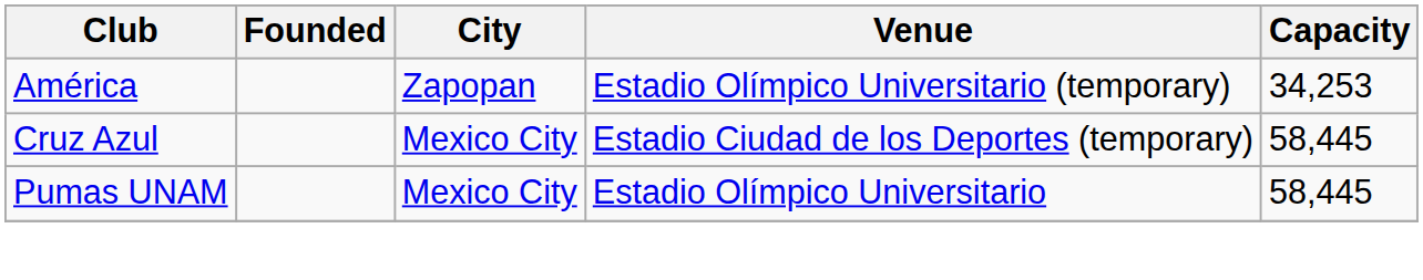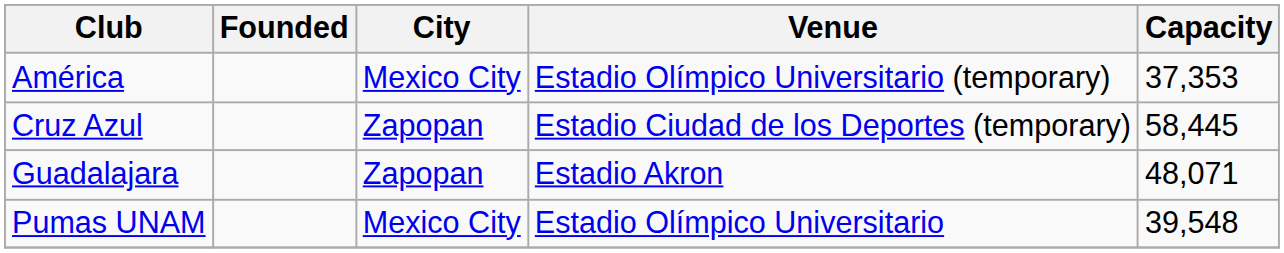América | City: Zapopan -> Mexico City
América | Capacity: 34,253 -> 37,353
Cruz Azul | City: Mexico City -> Zapopan
+ row: Guadalajara | Zapopan | Estadio Akron | 48,071
Pumas UNAM | Capacity: 58,445 -> 39,548
